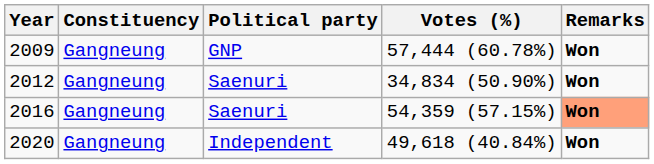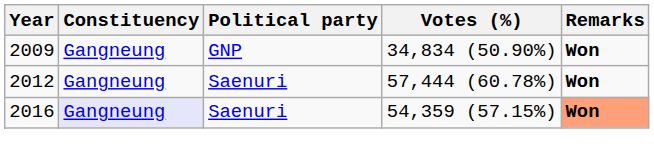2009 | Votes (%): 57,444 (60.78%) -> 34,834 (50.90%)
2012 | Votes (%): 34,834 (50.90%) -> 57,444 (60.78%)
2016 | Constituency: no background -> lavender background
- row: 2020 | Gangneung | Independent | 49,618 (40.84%) | Won
